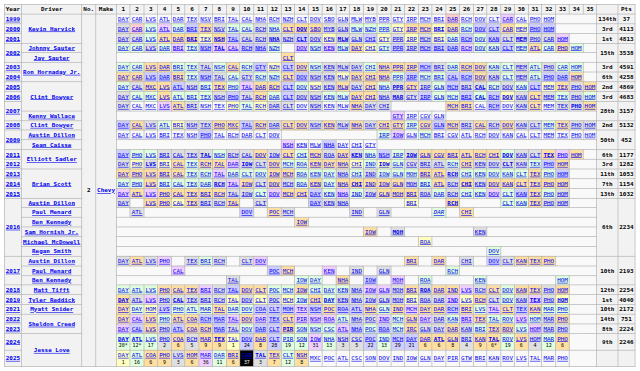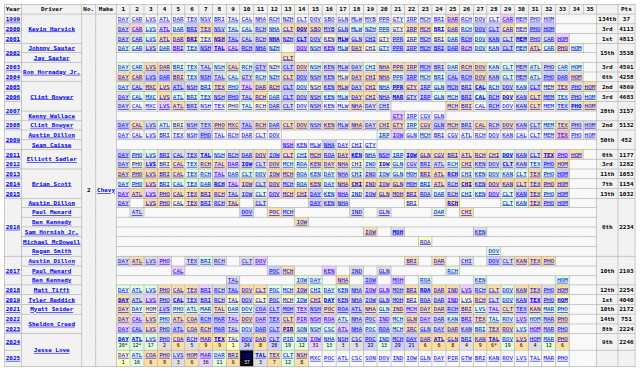1999 | 30: CAL -> MEM
2009 / Austin Dillon | 33: no background -> pink background
2011 | 10: CAL -> DAR
